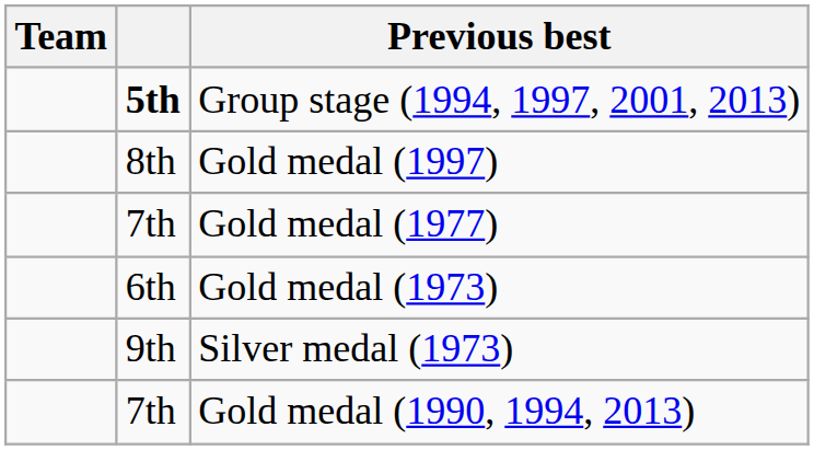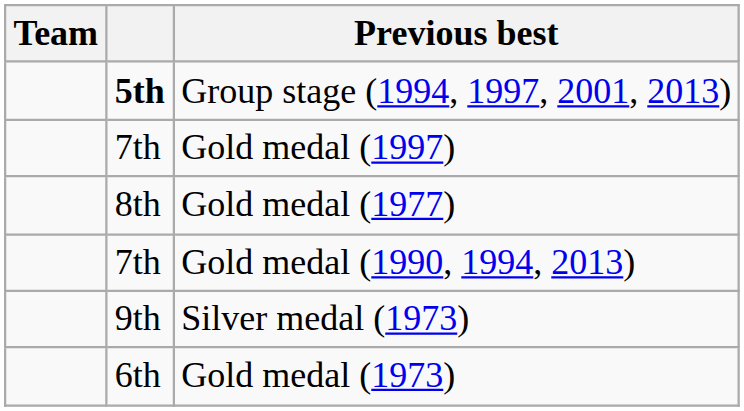Gold medal (1997) | column 2: 8th -> 7th
Gold medal (1977) | column 2: 7th -> 8th
rows swapped: Gold medal (1990, 1994, 2013) <-> Gold medal (1973)
